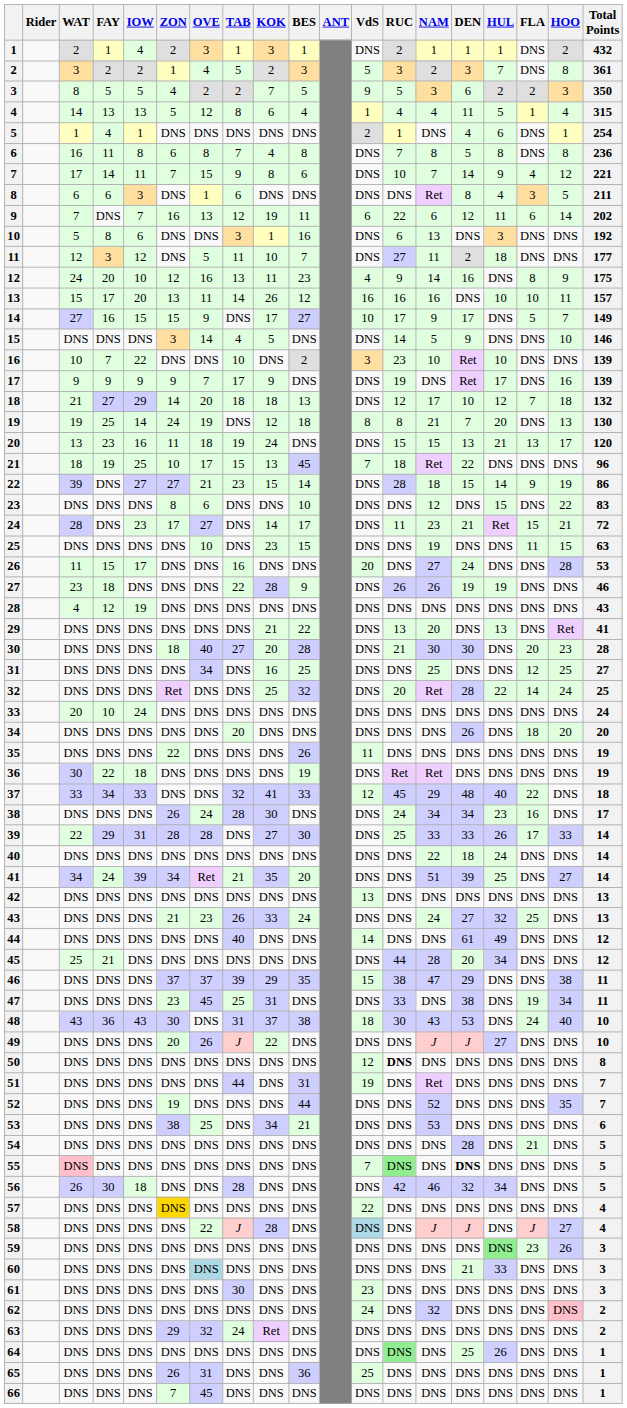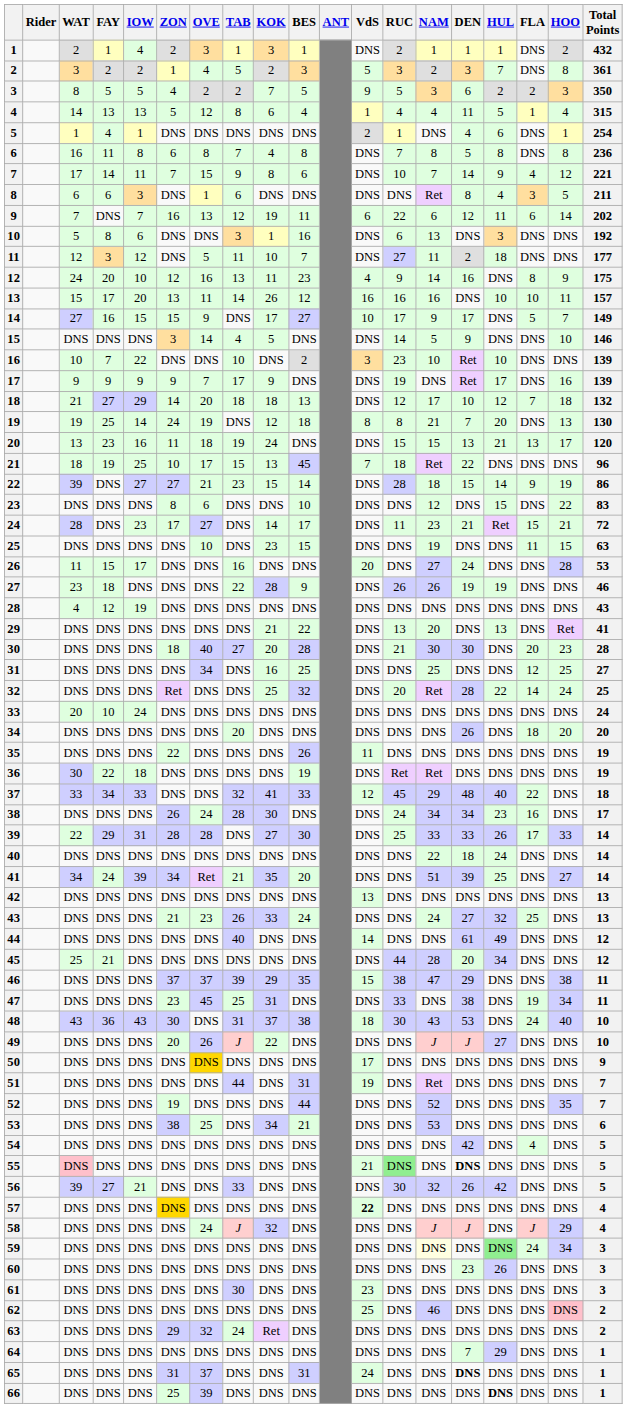50 | OVE: no background -> gold background
50 | VdS: 12 -> 17
50 | RUC: bold -> normal
50 | Total Points: 8 -> 9
54 | DEN: 28 -> 42
54 | FLA: 21 -> 4
55 | VdS: 7 -> 21
56 | WAT: 26 -> 39
56 | FAY: 30 -> 27
56 | IOW: 18 -> 21
56 | TAB: 28 -> 33
56 | RUC: 42 -> 30
56 | NAM: 46 -> 32
56 | DEN: 32 -> 26
56 | HUL: 34 -> 42
57 | VdS: normal -> bold
58 | OVE: 22 -> 24
58 | KOK: 28 -> 32
58 | VdS: lightblue background -> no background
58 | HOO: 27 -> 29
59 | NAM: no background -> lightyellow background
59 | FLA: 23 -> 24
59 | HOO: 26 -> 34
60 | OVE: lightblue background -> no background
60 | DEN: 21 -> 23
60 | HUL: 33 -> 26
62 | VdS: 24 -> 25
62 | NAM: 32 -> 46
64 | RUC: lightgreen background -> no background
64 | DEN: 25 -> 7
64 | HUL: 26 -> 29
65 | ZON: 26 -> 31
65 | OVE: 31 -> 37
65 | BES: 36 -> 31
65 | VdS: 25 -> 24
65 | DEN: normal -> bold
66 | ZON: 7 -> 25
66 | OVE: 45 -> 39
66 | HUL: normal -> bold
